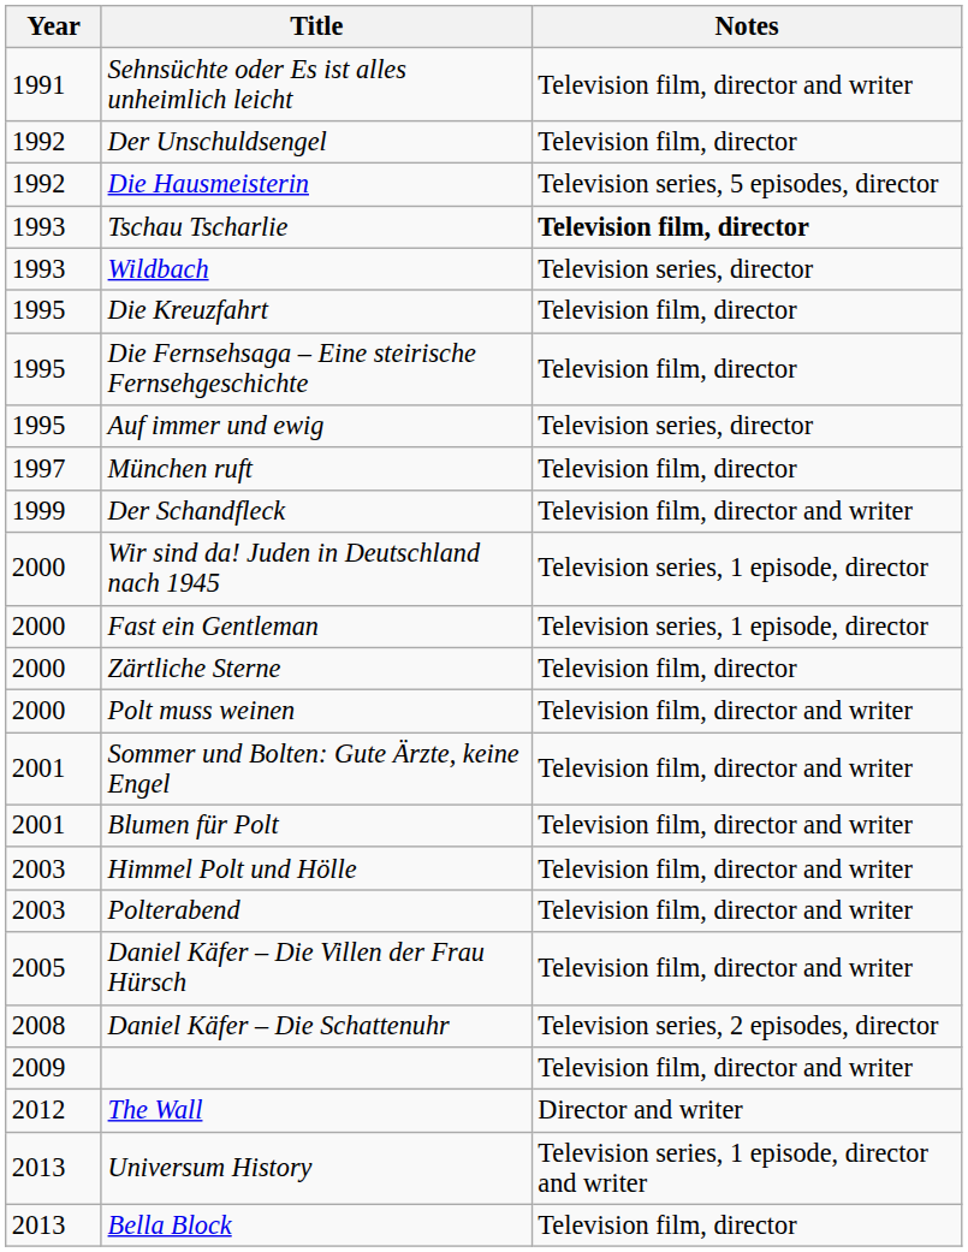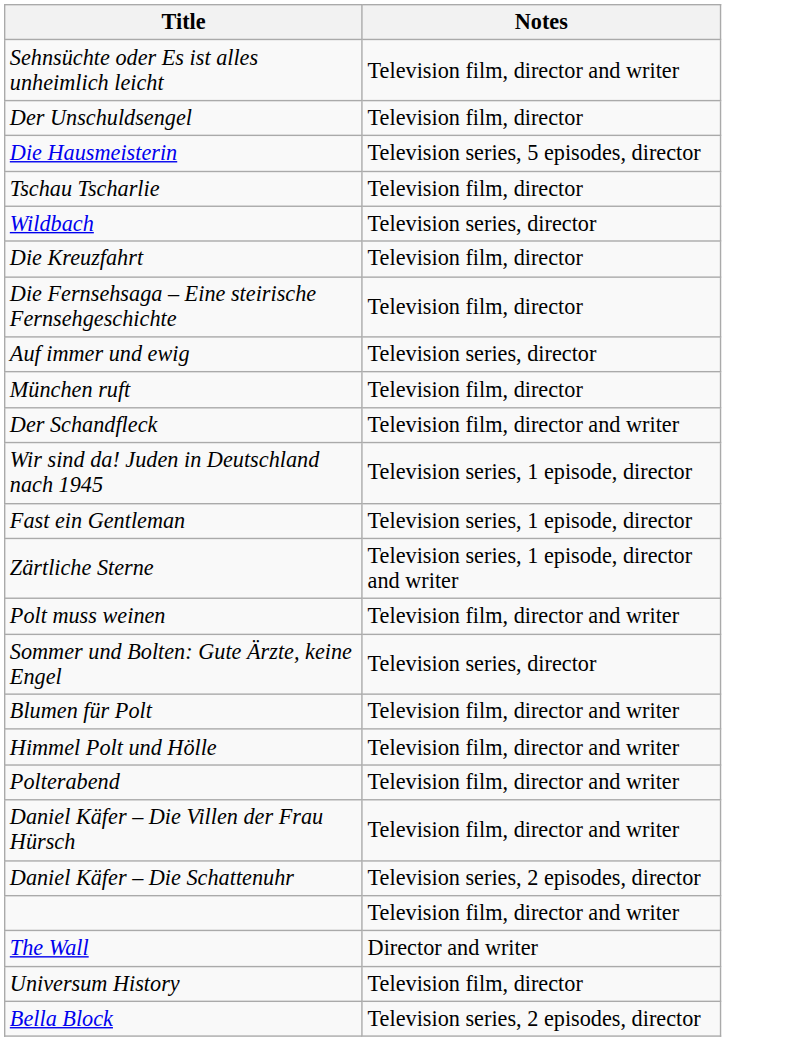- column: Year | 1991 | 1992 | 1992 | 1993 | 1993 | 1995 | 1995 | 1995 | 1997 | 1999 | 2000 | 2000 | 2000 | 2000 | 2001 | 2001 | 2003 | 2003 | 2005 | 2008 | 2009 | 2012 | 2013 | 2013
Tschau Tscharlie | Notes: bold -> normal
Zärtliche Sterne | Notes: Television film, director -> Television series, 1 episode, director and writer
Sommer und Bolten: Gute Ärzte, keine Engel | Notes: Television film, director and writer -> Television series, director
Universum History | Notes: Television series, 1 episode, director and writer -> Television film, director
Bella Block | Notes: Television film, director -> Television series, 2 episodes, director
